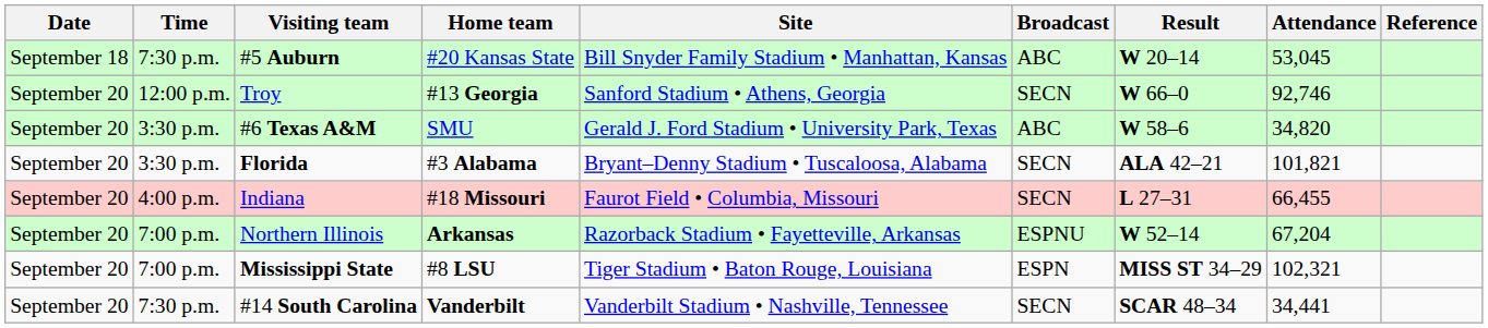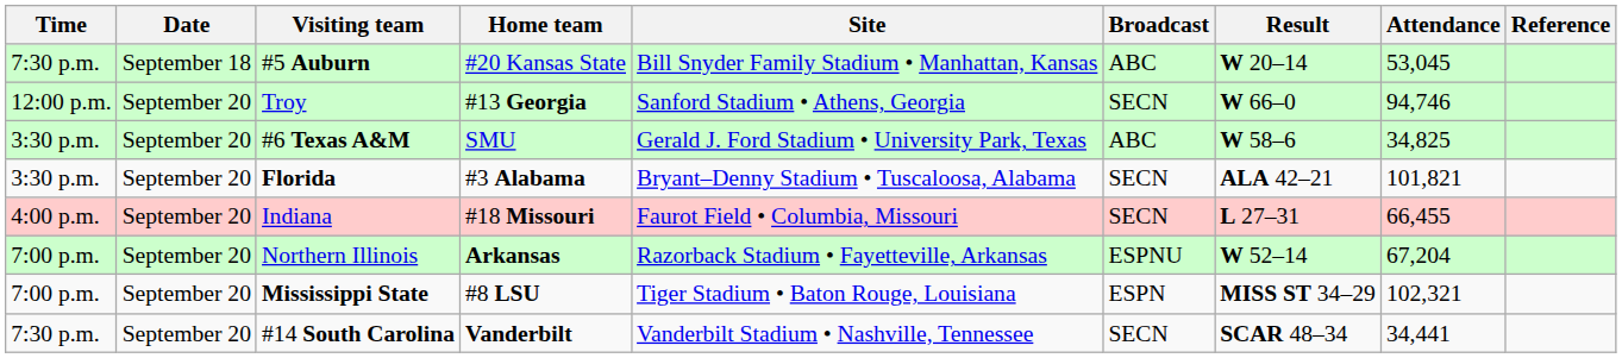columns swapped: Date <-> Time
Troy | Attendance: 92,746 -> 94,746
#6 Texas A&M | Attendance: 34,820 -> 34,825
